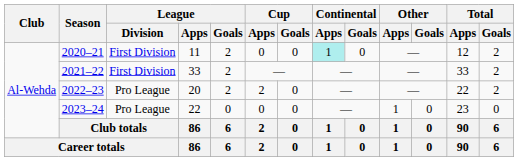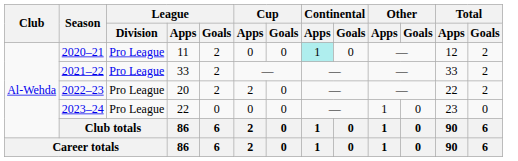2020–21 | League / Division: First Division -> Pro League
2021–22 | League / Division: First Division -> Pro League
